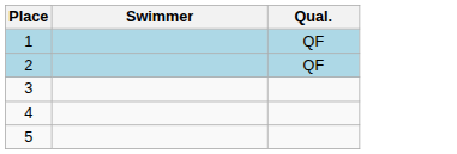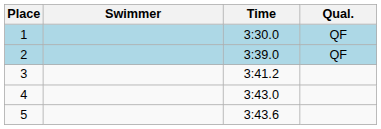+ column: Time | 3:30.0 | 3:39.0 | 3:41.2 | 3:43.0 | 3:43.6
